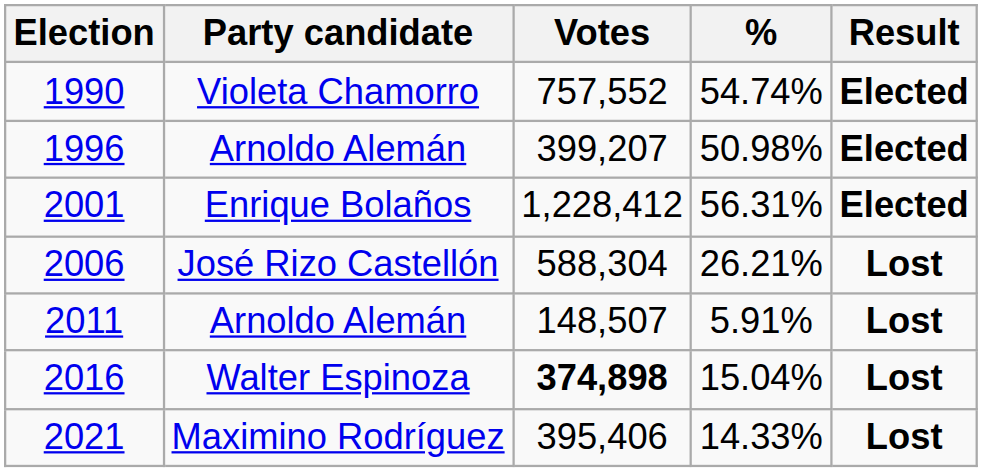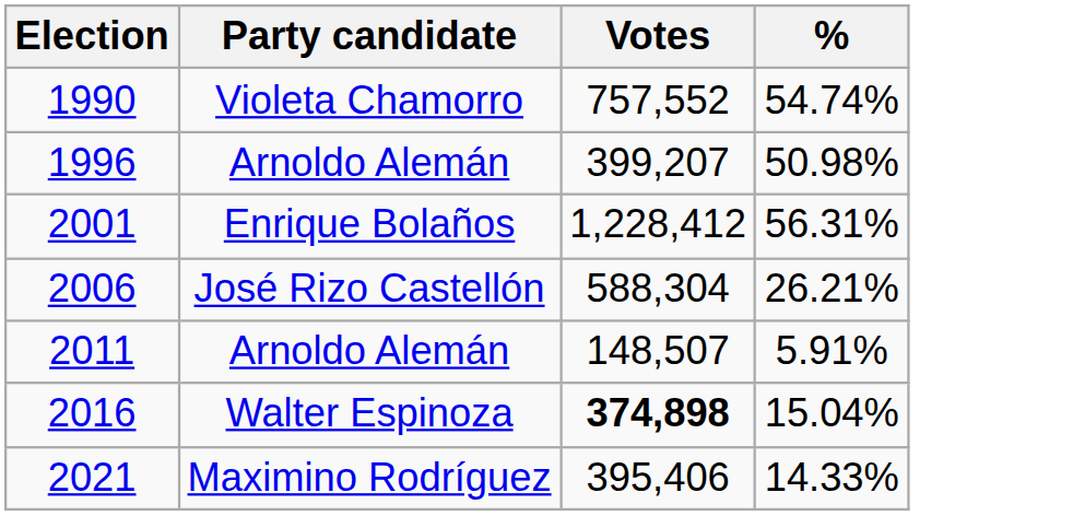- column: Result | Elected | Elected | Elected | Lost | Lost | Lost | Lost
